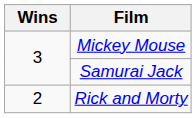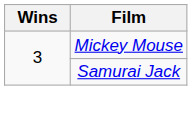- row: 2 | Rick and Morty
